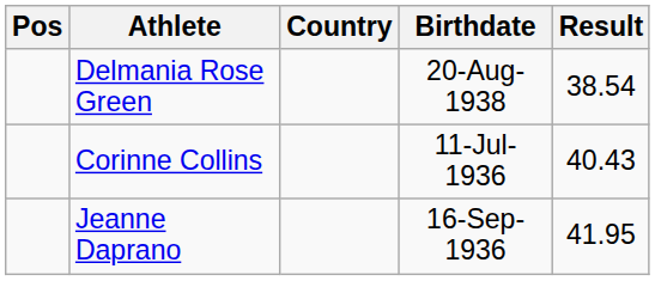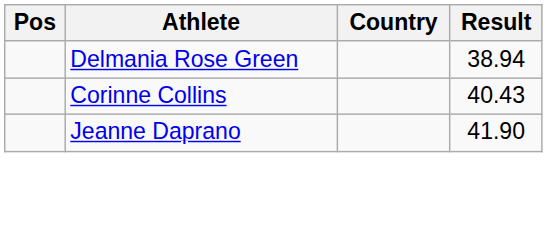- column: Birthdate | 20-Aug-1938 | 11-Jul-1936 | 16-Sep-1936
Delmania Rose Green | Result: 38.54 -> 38.94
Jeanne Daprano | Result: 41.95 -> 41.90
